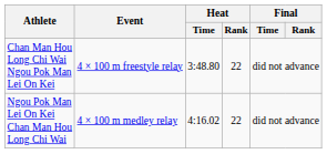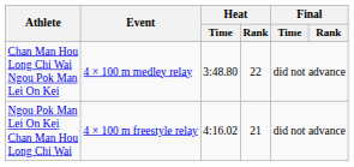Chan Man Hou Long Chi Wai Ngou Pok Man Lei On Kei | Event: 4 × 100 m freestyle relay -> 4 × 100 m medley relay
Ngou Pok Man Lei On Kei Chan Man Hou Long Chi Wai | Event: 4 × 100 m medley relay -> 4 × 100 m freestyle relay
Ngou Pok Man Lei On Kei Chan Man Hou Long Chi Wai | Heat / Rank: 22 -> 21
